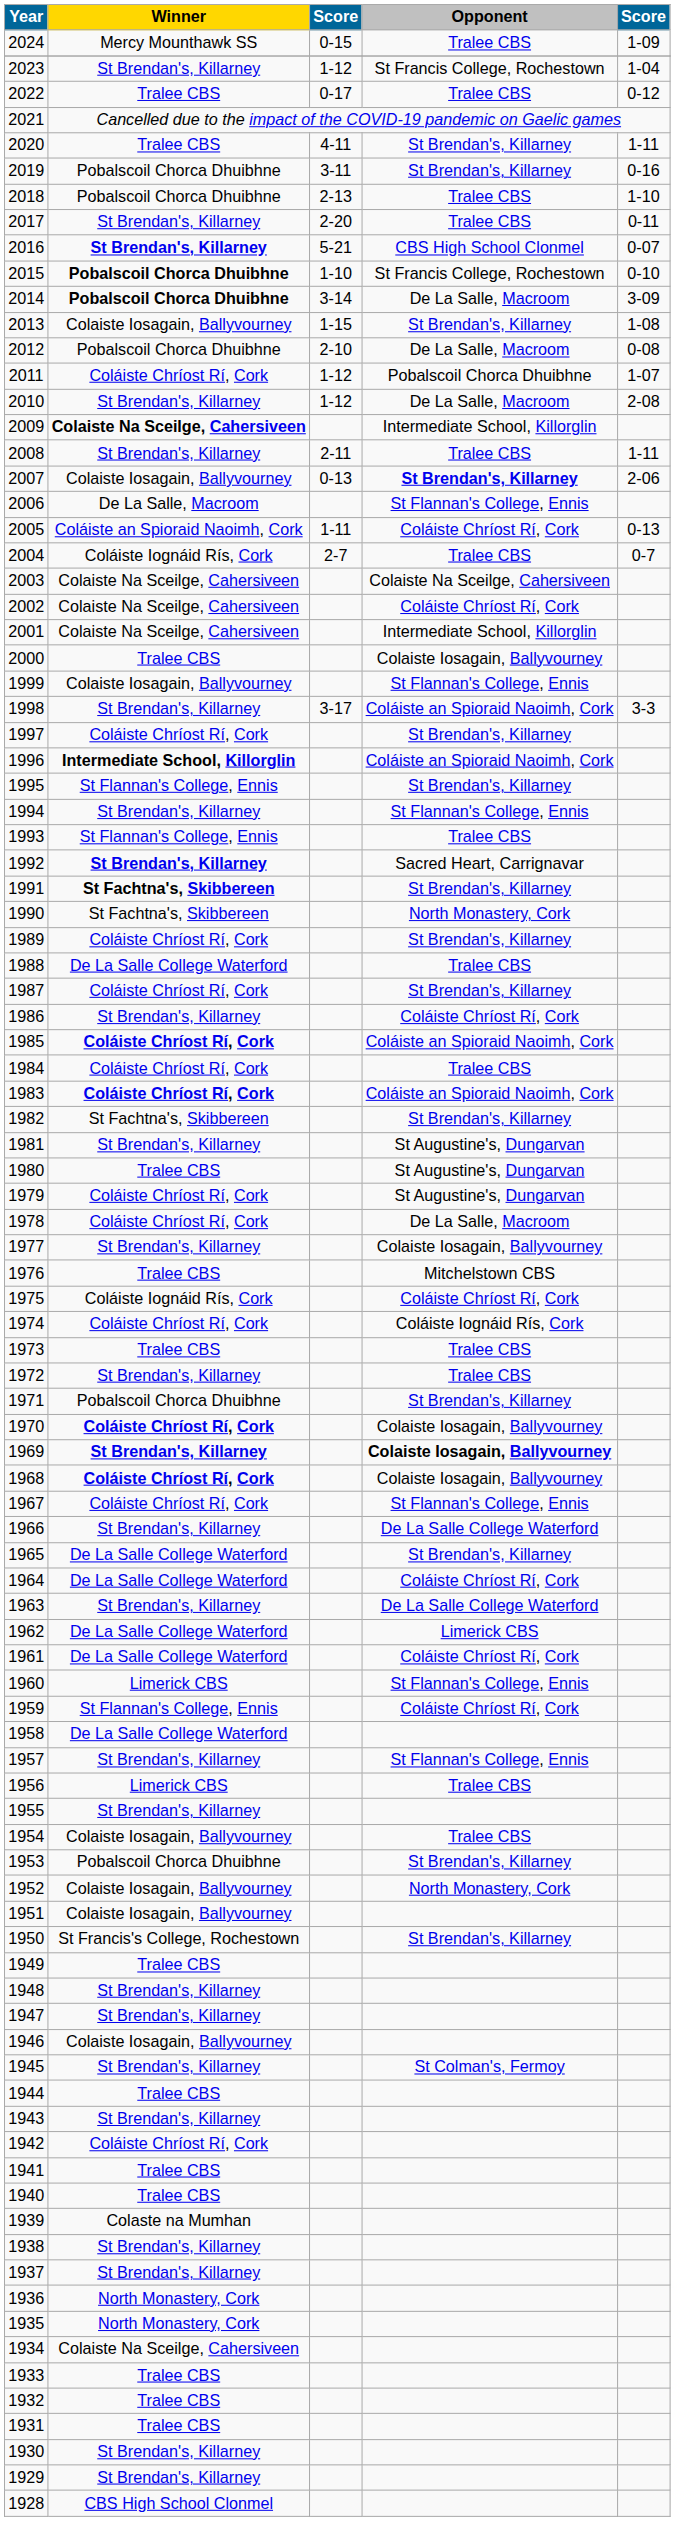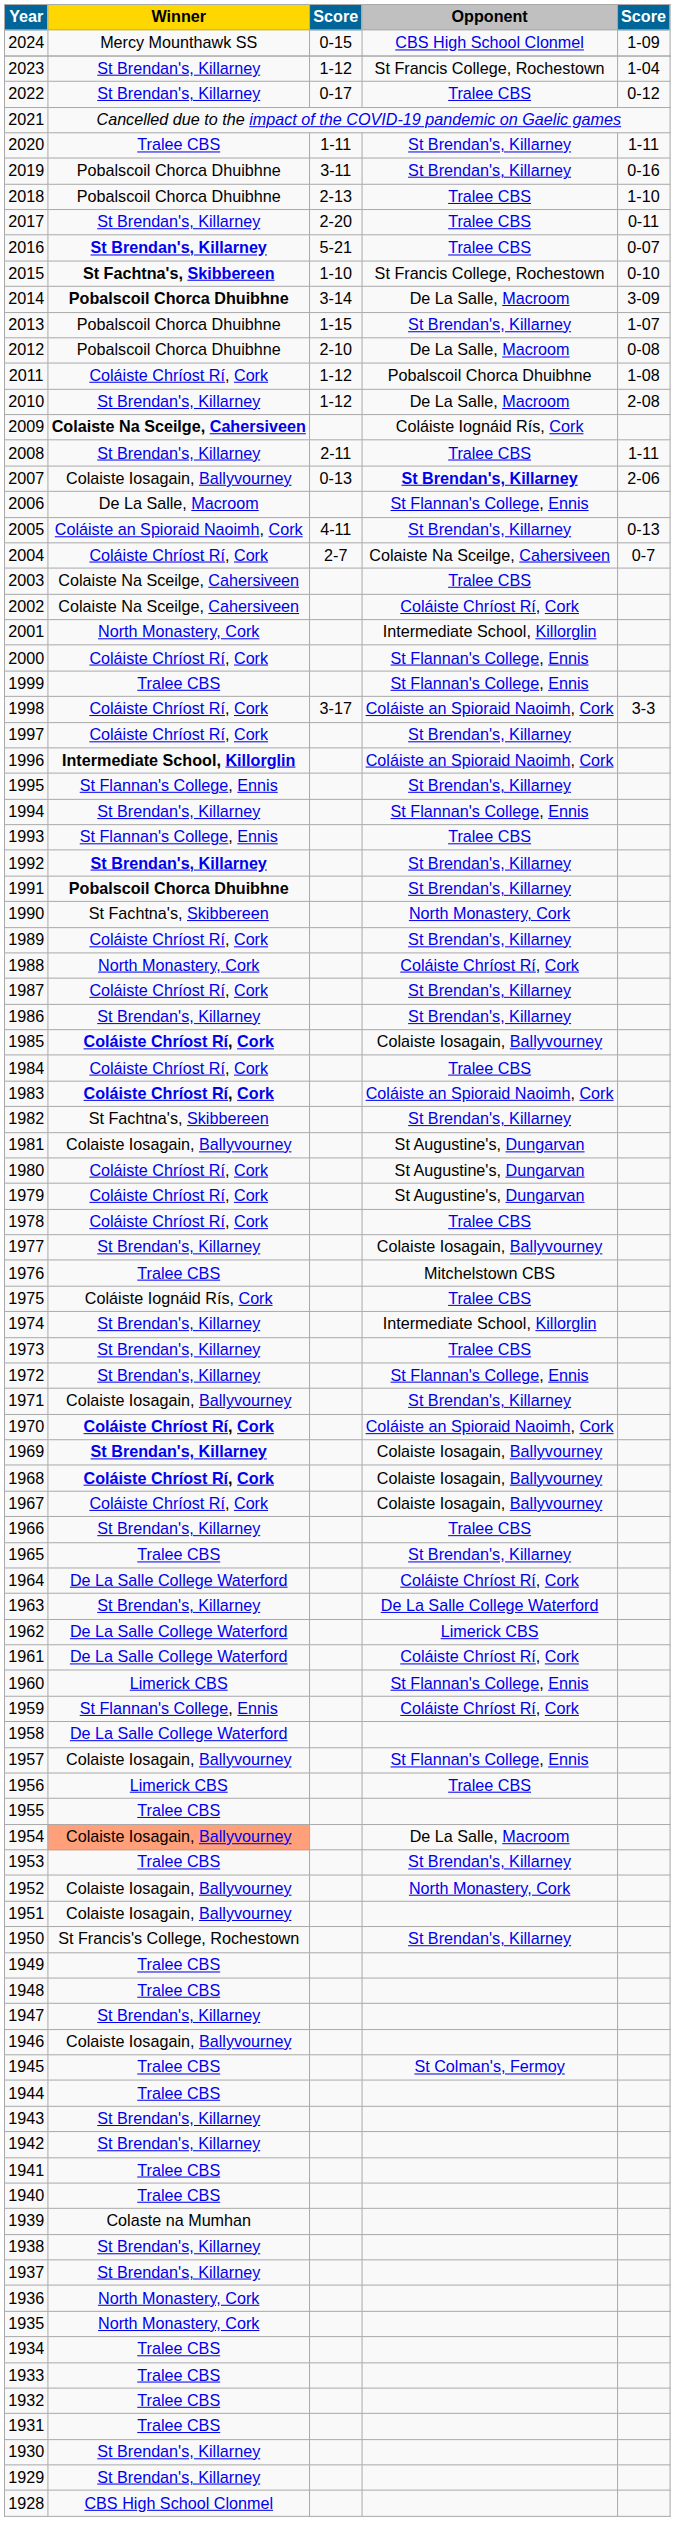2024 | Opponent: Tralee CBS -> CBS High School Clonmel
2022 | Winner: Tralee CBS -> St Brendan's, Killarney
2020 | column 3: 4-11 -> 1-11
2016 | Opponent: CBS High School Clonmel -> Tralee CBS
2015 | Winner: Pobalscoil Chorca Dhuibhne -> St Fachtna's, Skibbereen
2013 | Winner: Colaiste Iosagain, Ballyvourney -> Pobalscoil Chorca Dhuibhne
2013 | column 5: 1-08 -> 1-07
2011 | column 5: 1-07 -> 1-08
2009 | Opponent: Intermediate School, Killorglin -> Coláiste Iognáid Rís, Cork
2005 | column 3: 1-11 -> 4-11
2005 | Opponent: Coláiste Chríost Rí, Cork -> St Brendan's, Killarney
2004 | Winner: Coláiste Iognáid Rís, Cork -> Coláiste Chríost Rí, Cork
2004 | Opponent: Tralee CBS -> Colaiste Na Sceilge, Cahersiveen
2003 | Opponent: Colaiste Na Sceilge, Cahersiveen -> Tralee CBS
2001 | Winner: Colaiste Na Sceilge, Cahersiveen -> North Monastery, Cork
2000 | Winner: Tralee CBS -> Coláiste Chríost Rí, Cork
2000 | Opponent: Colaiste Iosagain, Ballyvourney -> St Flannan's College, Ennis
1999 | Winner: Colaiste Iosagain, Ballyvourney -> Tralee CBS
1998 | Winner: St Brendan's, Killarney -> Coláiste Chríost Rí, Cork
1992 | Opponent: Sacred Heart, Carrignavar -> St Brendan's, Killarney
1991 | Winner: St Fachtna's, Skibbereen -> Pobalscoil Chorca Dhuibhne
1988 | Winner: De La Salle College Waterford -> North Monastery, Cork
1988 | Opponent: Tralee CBS -> Coláiste Chríost Rí, Cork
1986 | Opponent: Coláiste Chríost Rí, Cork -> St Brendan's, Killarney
1985 | Opponent: Coláiste an Spioraid Naoimh, Cork -> Colaiste Iosagain, Ballyvourney
1981 | Winner: St Brendan's, Killarney -> Colaiste Iosagain, Ballyvourney
1980 | Winner: Tralee CBS -> Coláiste Chríost Rí, Cork
1978 | Opponent: De La Salle, Macroom -> Tralee CBS
1975 | Opponent: Coláiste Chríost Rí, Cork -> Tralee CBS
1974 | Winner: Coláiste Chríost Rí, Cork -> St Brendan's, Killarney
1974 | Opponent: Coláiste Iognáid Rís, Cork -> Intermediate School, Killorglin
1973 | Winner: Tralee CBS -> St Brendan's, Killarney
1972 | Opponent: Tralee CBS -> St Flannan's College, Ennis
1971 | Winner: Pobalscoil Chorca Dhuibhne -> Colaiste Iosagain, Ballyvourney
1970 | Opponent: Colaiste Iosagain, Ballyvourney -> Coláiste an Spioraid Naoimh, Cork
1969 | Opponent: bold -> normal
1967 | Opponent: St Flannan's College, Ennis -> Colaiste Iosagain, Ballyvourney
1966 | Opponent: De La Salle College Waterford -> Tralee CBS
1965 | Winner: De La Salle College Waterford -> Tralee CBS
1957 | Winner: St Brendan's, Killarney -> Colaiste Iosagain, Ballyvourney
1955 | Winner: St Brendan's, Killarney -> Tralee CBS
1954 | Winner: no background -> lightsalmon background
1954 | Opponent: Tralee CBS -> De La Salle, Macroom
1953 | Winner: Pobalscoil Chorca Dhuibhne -> Tralee CBS
1948 | Winner: St Brendan's, Killarney -> Tralee CBS
1945 | Winner: St Brendan's, Killarney -> Tralee CBS
1942 | Winner: Coláiste Chríost Rí, Cork -> St Brendan's, Killarney
1934 | Winner: Colaiste Na Sceilge, Cahersiveen -> Tralee CBS
